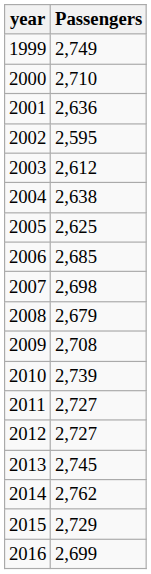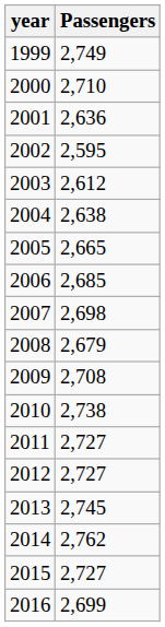2005 | Passengers: 2,625 -> 2,665
2010 | Passengers: 2,739 -> 2,738
2015 | Passengers: 2,729 -> 2,727
